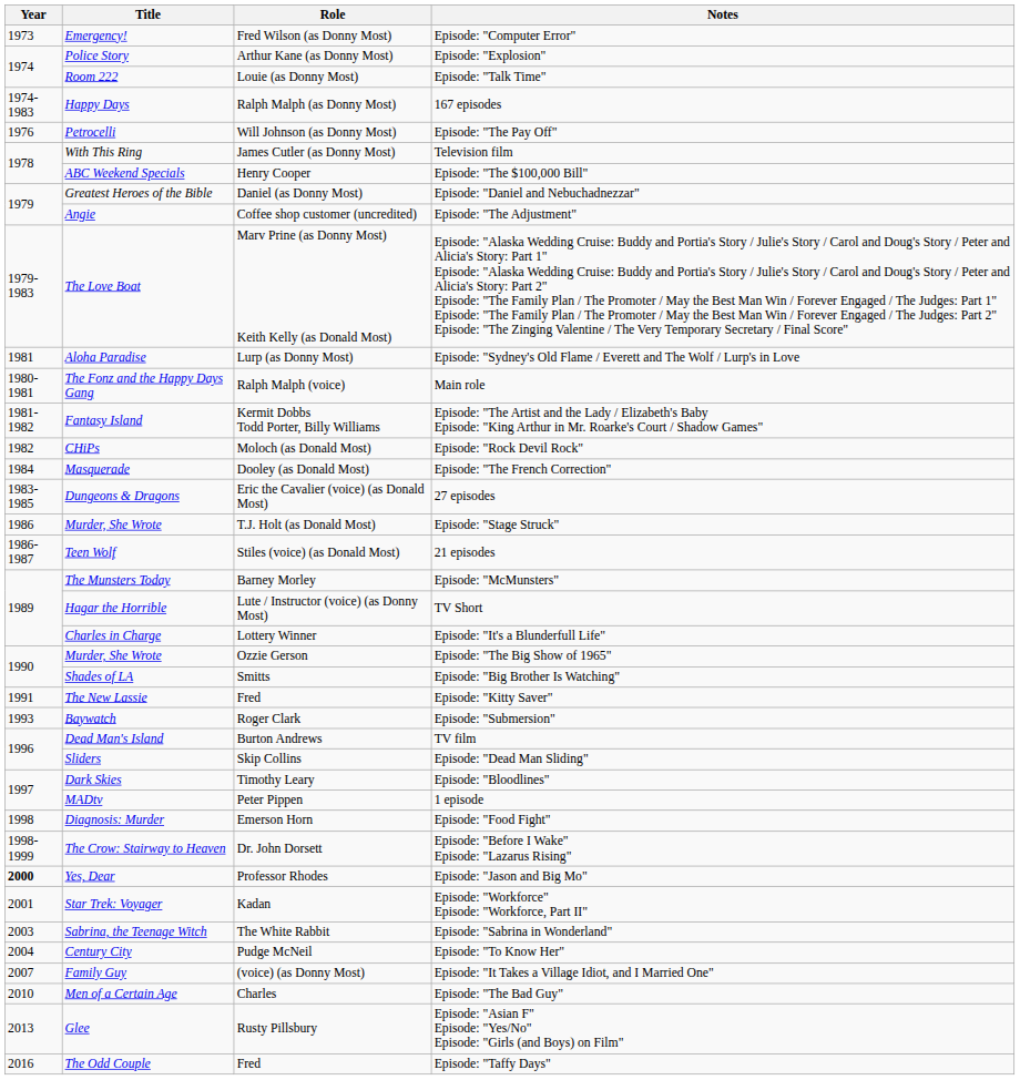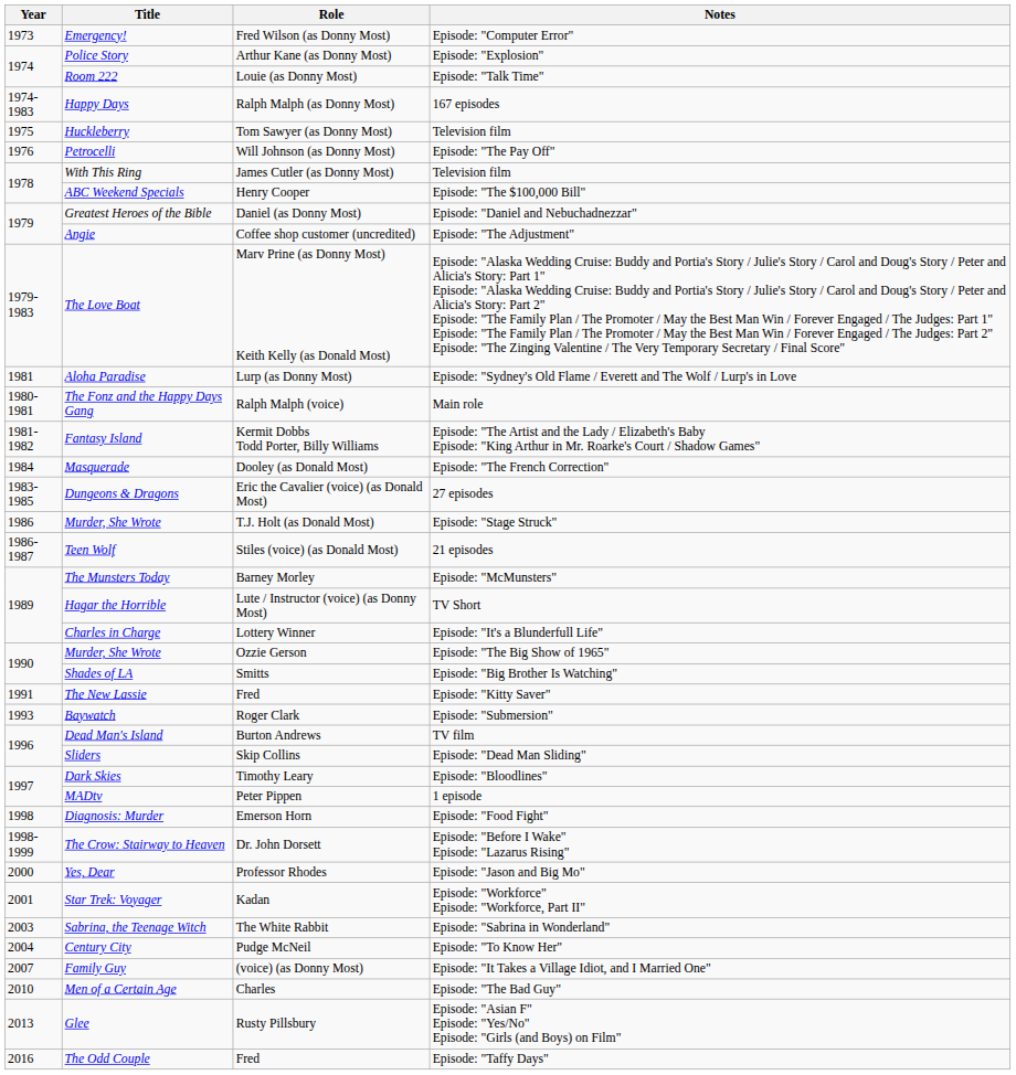+ row: 1975 | Huckleberry | Tom Sawyer (as Donny Most) | Television film
- row: 1982 | CHiPs | Moloch (as Donald Most) | Episode: "Rock Devil Rock"
Yes, Dear | Year: bold -> normal
